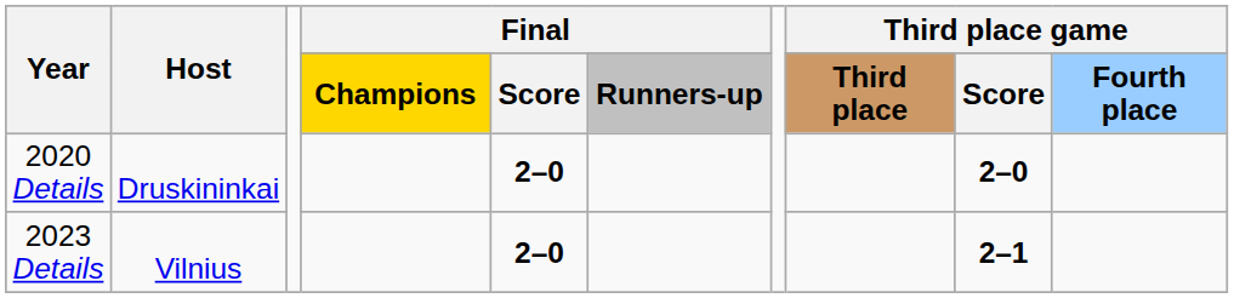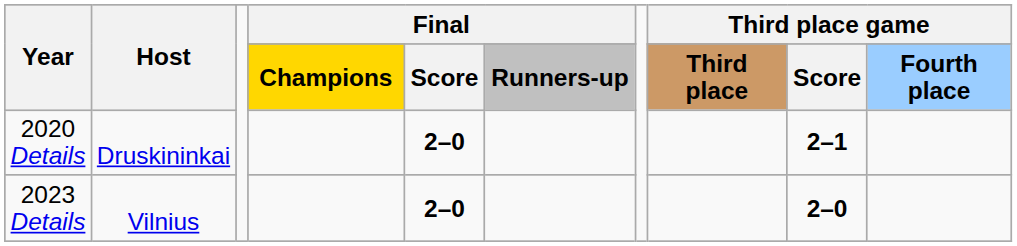2020 Details | Third place game / Score: 2–0 -> 2–1
2023 Details | Third place game / Score: 2–1 -> 2–0
